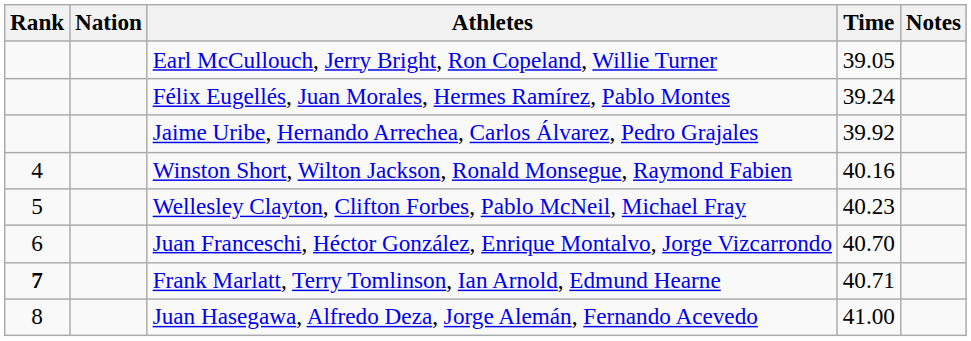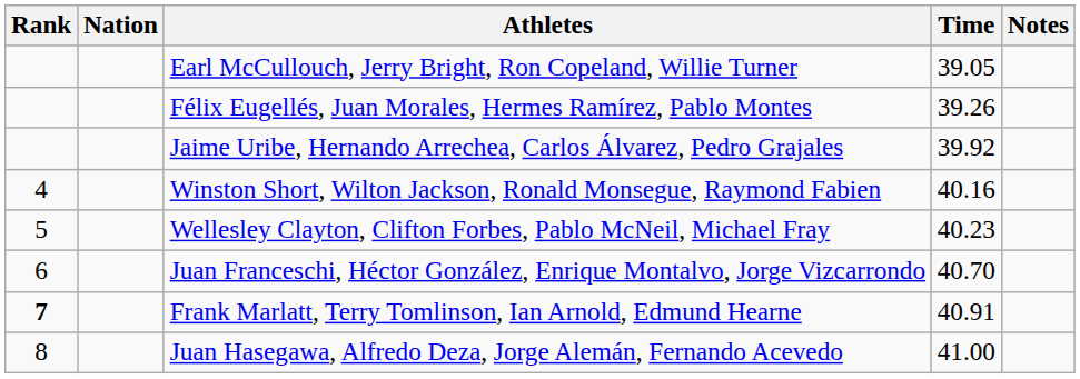Félix Eugellés, Juan Morales, Hermes Ramírez, Pablo Montes | Time: 39.24 -> 39.26
Frank Marlatt, Terry Tomlinson, Ian Arnold, Edmund Hearne | Time: 40.71 -> 40.91
